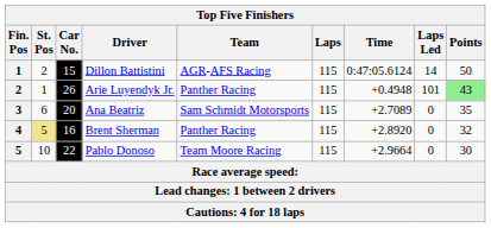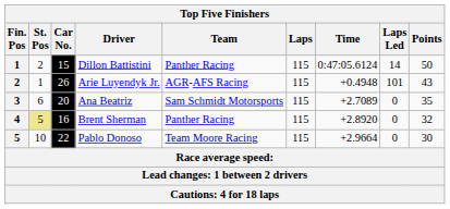Dillon Battistini | Team: AGR-AFS Racing -> Panther Racing
Arie Luyendyk Jr. | Team: Panther Racing -> AGR-AFS Racing
Arie Luyendyk Jr. | Points: lightgreen background -> no background
